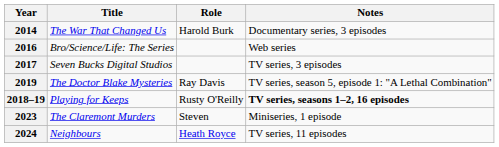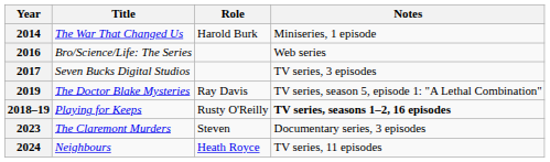The War That Changed Us | Notes: Documentary series, 3 episodes -> Miniseries, 1 episode
The Claremont Murders | Notes: Miniseries, 1 episode -> Documentary series, 3 episodes
